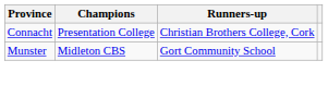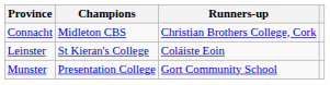Connacht | Champions: Presentation College -> Midleton CBS
+ row: Leinster | St Kieran's College | Coláiste Eoin
Munster | Champions: Midleton CBS -> Presentation College
